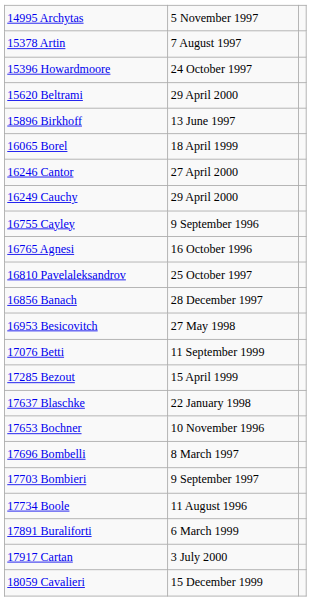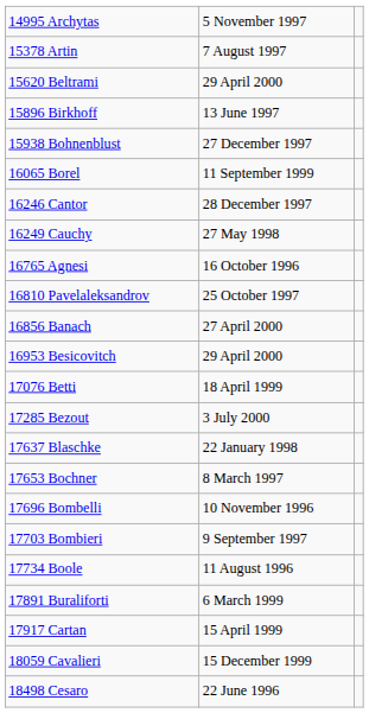- row: 15396 Howardmoore | 24 October 1997
+ row: 15938 Bohnenblust | 27 December 1997
16065 Borel | column 2: 18 April 1999 -> 11 September 1999
16246 Cantor | column 2: 27 April 2000 -> 28 December 1997
16249 Cauchy | column 2: 29 April 2000 -> 27 May 1998
- row: 16755 Cayley | 9 September 1996
16856 Banach | column 2: 28 December 1997 -> 27 April 2000
16953 Besicovitch | column 2: 27 May 1998 -> 29 April 2000
17076 Betti | column 2: 11 September 1999 -> 18 April 1999
17285 Bezout | column 2: 15 April 1999 -> 3 July 2000
17653 Bochner | column 2: 10 November 1996 -> 8 March 1997
17696 Bombelli | column 2: 8 March 1997 -> 10 November 1996
17917 Cartan | column 2: 3 July 2000 -> 15 April 1999
+ row: 18498 Cesaro | 22 June 1996
